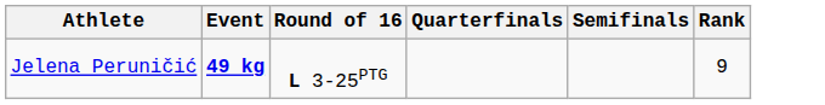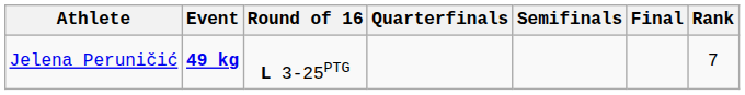+ column: Final
Jelena Peruničić | Rank: 9 -> 7
